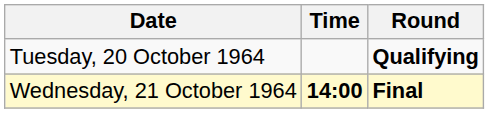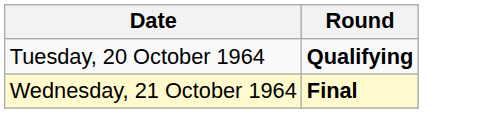- column: Time | 14:00
